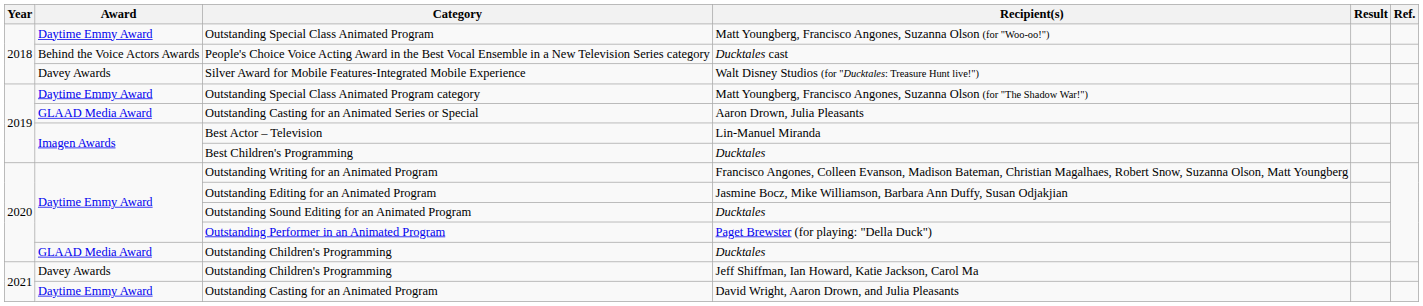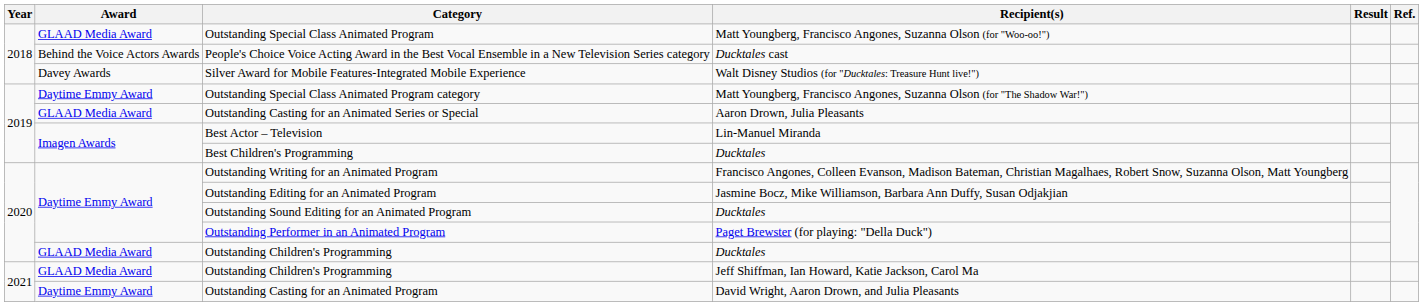Outstanding Special Class Animated Program | Award: Daytime Emmy Award -> GLAAD Media Award
2021 / Outstanding Children's Programming | Award: Davey Awards -> GLAAD Media Award
